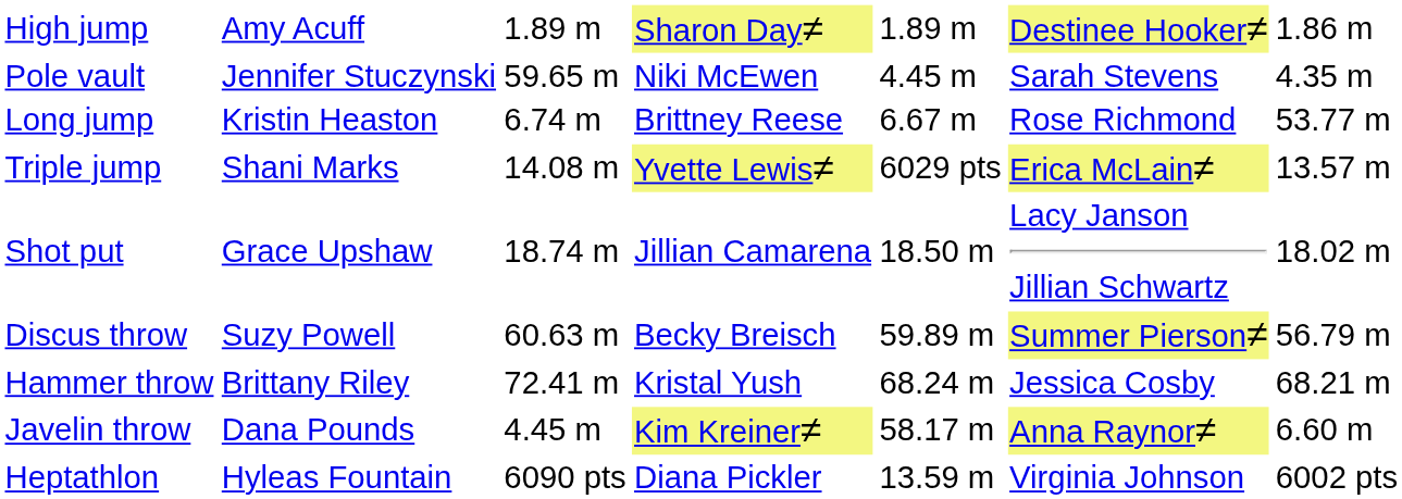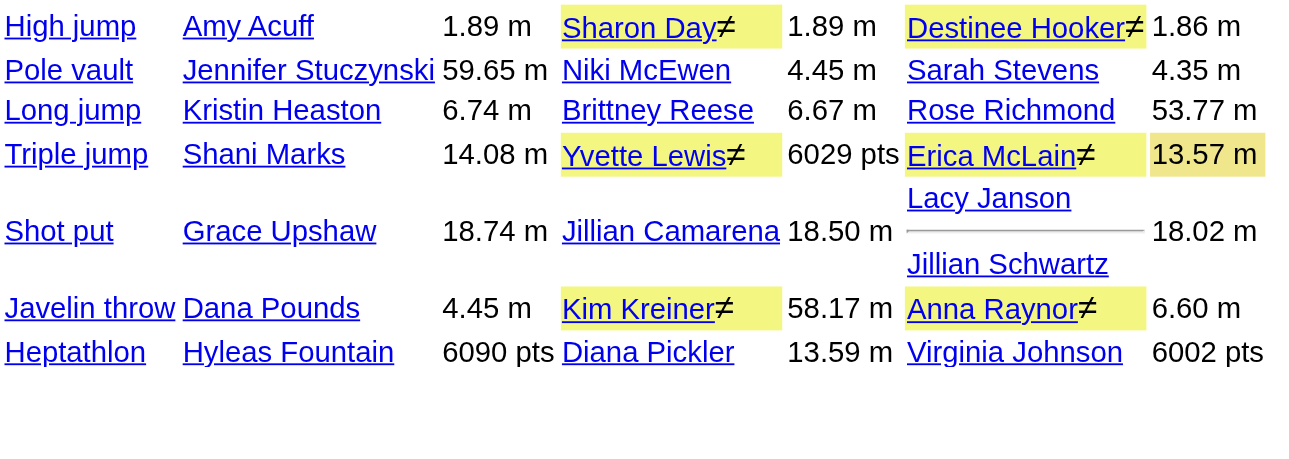Triple jump | column 7: no background -> khaki background
- row: Discus throw | Suzy Powell | 60.63 m | Becky Breisch | 59.89 m | Summer Pierson≠ | 56.79 m
- row: Hammer throw | Brittany Riley | 72.41 m | Kristal Yush | 68.24 m | Jessica Cosby | 68.21 m
